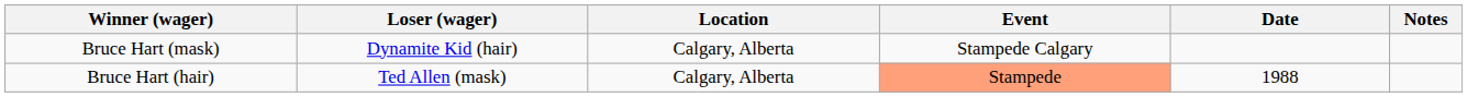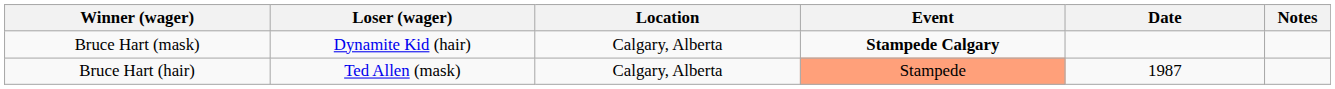Bruce Hart (mask) | Event: normal -> bold
Bruce Hart (hair) | Date: 1988 -> 1987
